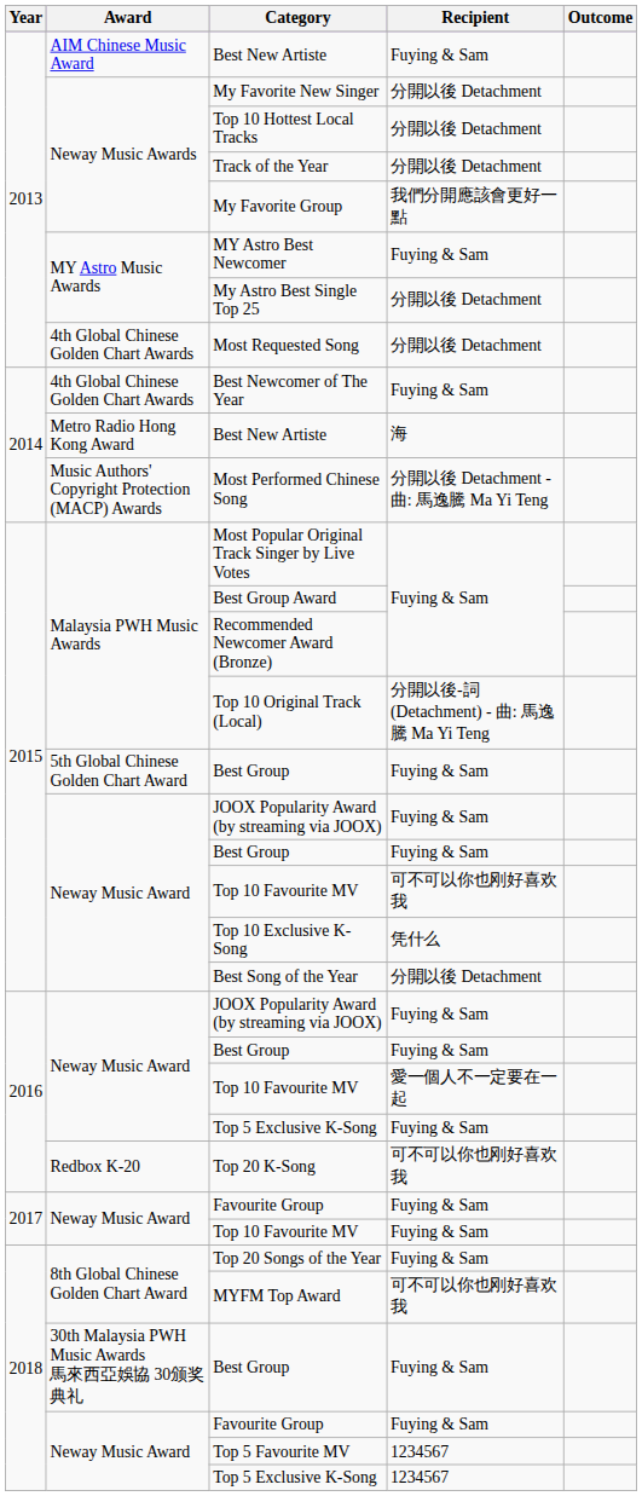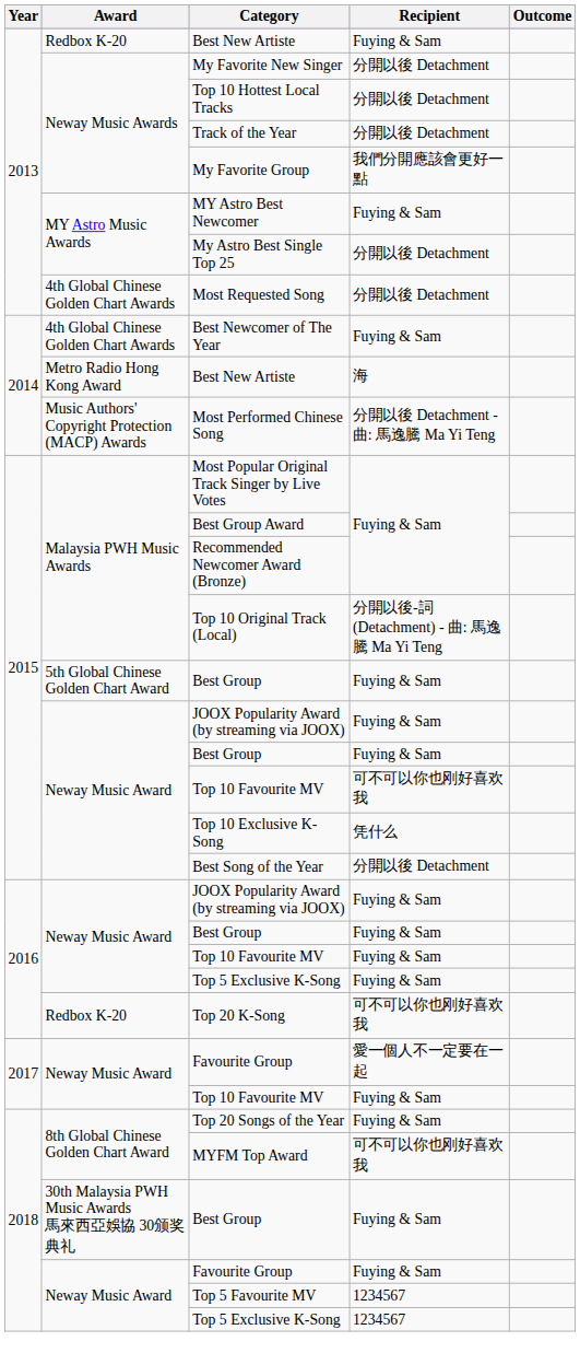2013 / Best New Artiste | Award: AIM Chinese Music Award -> Redbox K-20
2016 / Top 10 Favourite MV | Recipient: 愛一個人不一定要在一起 -> Fuying & Sam
2017 / Favourite Group | Recipient: Fuying & Sam -> 愛一個人不一定要在一起
